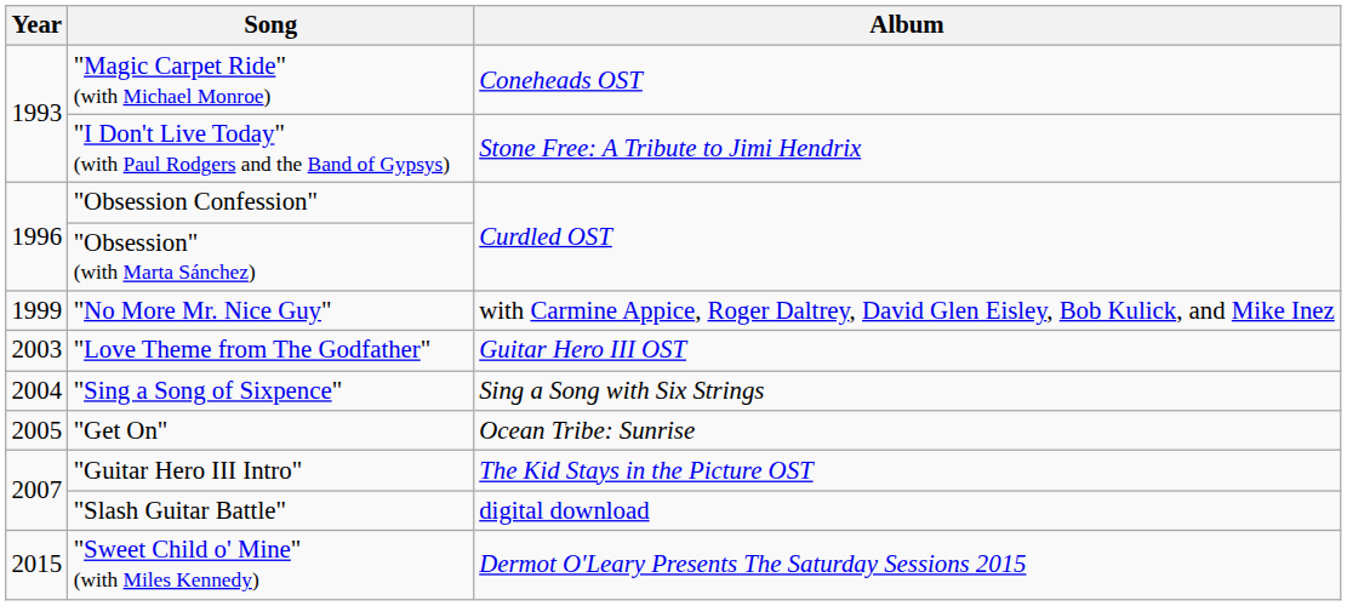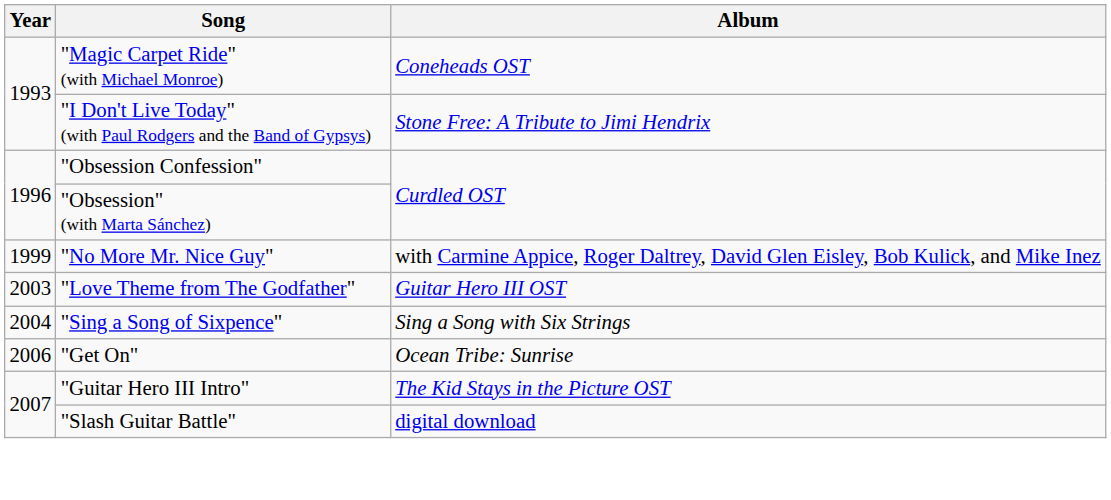"Get On" | Year: 2005 -> 2006
- row: 2015 | "Sweet Child o' Mine" (with Miles Kennedy) | Dermot O'Leary Presents The Saturday Sessions 2015
